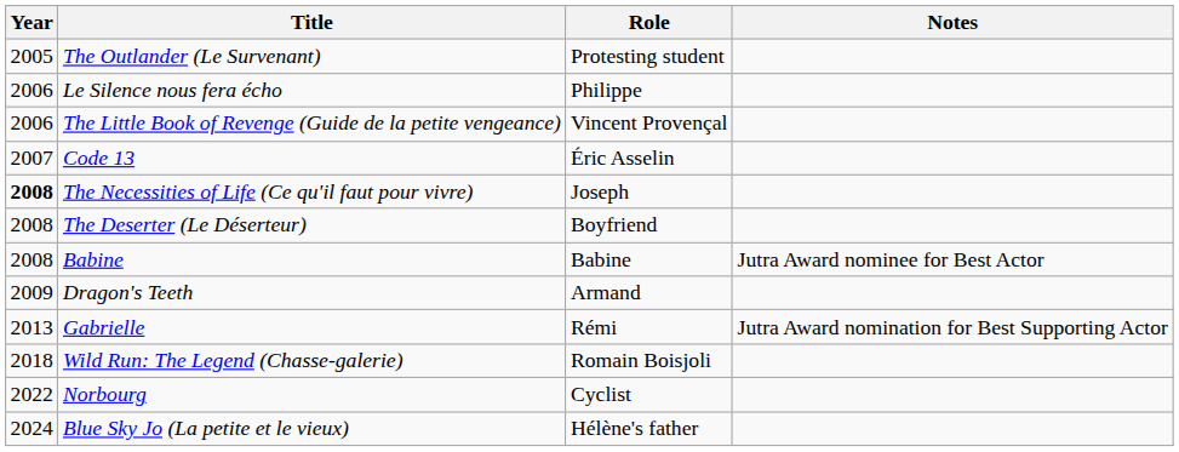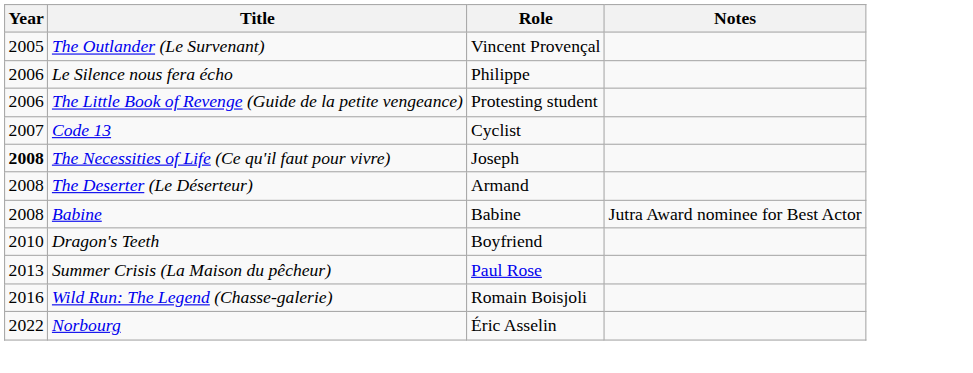The Outlander (Le Survenant) | Role: Protesting student -> Vincent Provençal
The Little Book of Revenge (Guide de la petite vengeance) | Role: Vincent Provençal -> Protesting student
Code 13 | Role: Éric Asselin -> Cyclist
The Deserter (Le Déserteur) | Role: Boyfriend -> Armand
Dragon's Teeth | Year: 2009 -> 2010
Dragon's Teeth | Role: Armand -> Boyfriend
- row: 2013 | Gabrielle | Rémi | Jutra Award nomination for Best Supporting Actor
+ row: 2013 | Summer Crisis (La Maison du pêcheur) | Paul Rose
Wild Run: The Legend (Chasse-galerie) | Year: 2018 -> 2016
Norbourg | Role: Cyclist -> Éric Asselin
- row: 2024 | Blue Sky Jo (La petite et le vieux) | Hélène's father
